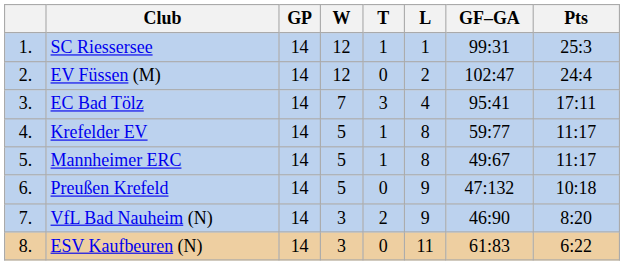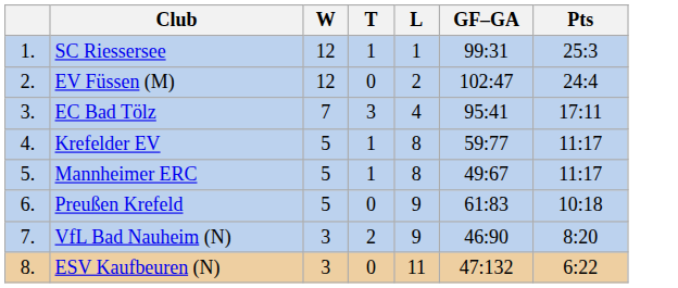- column: GP | 14 | 14 | 14 | 14 | 14 | 14 | 14 | 14
Preußen Krefeld | GF–GA: 47:132 -> 61:83
ESV Kaufbeuren (N) | GF–GA: 61:83 -> 47:132
